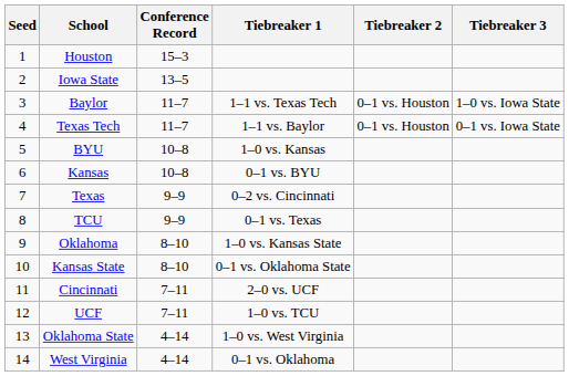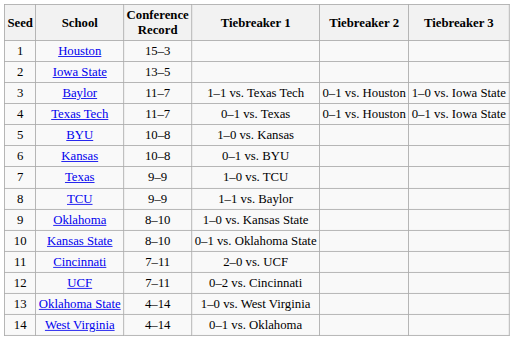Texas Tech | Tiebreaker 1: 1–1 vs. Baylor -> 0–1 vs. Texas
Texas | Tiebreaker 1: 0–2 vs. Cincinnati -> 1–0 vs. TCU
TCU | Tiebreaker 1: 0–1 vs. Texas -> 1–1 vs. Baylor
UCF | Tiebreaker 1: 1–0 vs. TCU -> 0–2 vs. Cincinnati
